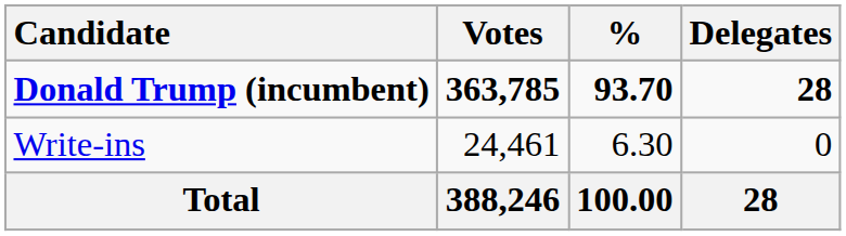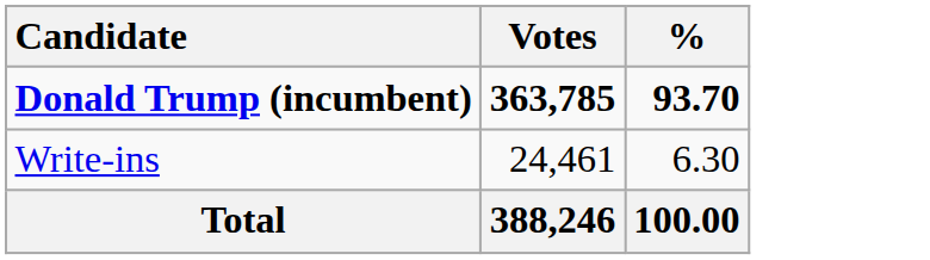- column: Delegates | 28 | 0 | 28
